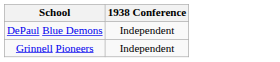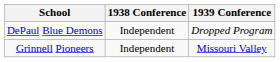+ column: 1939 Conference | Dropped Program | Missouri Valley
